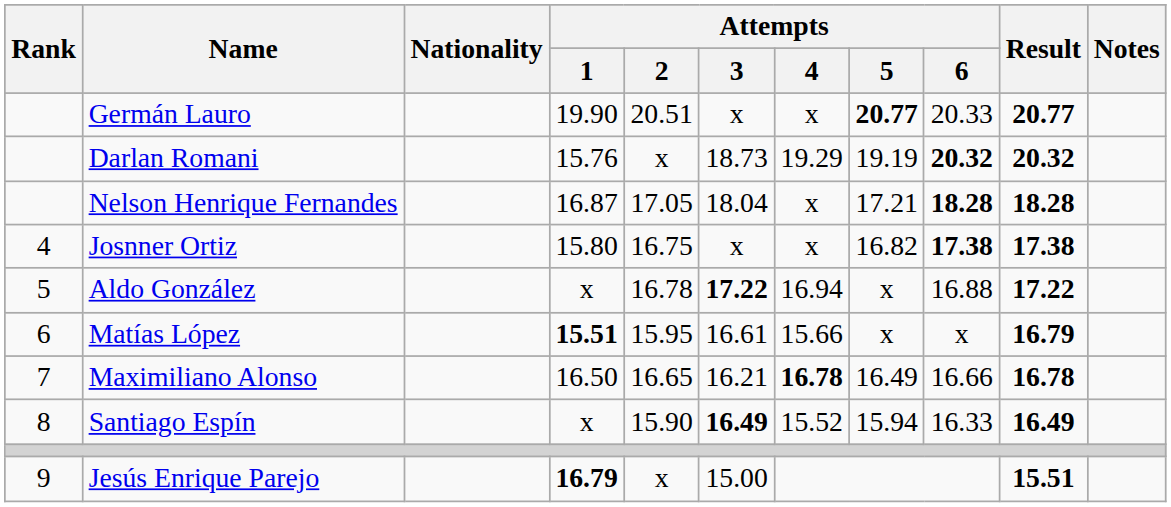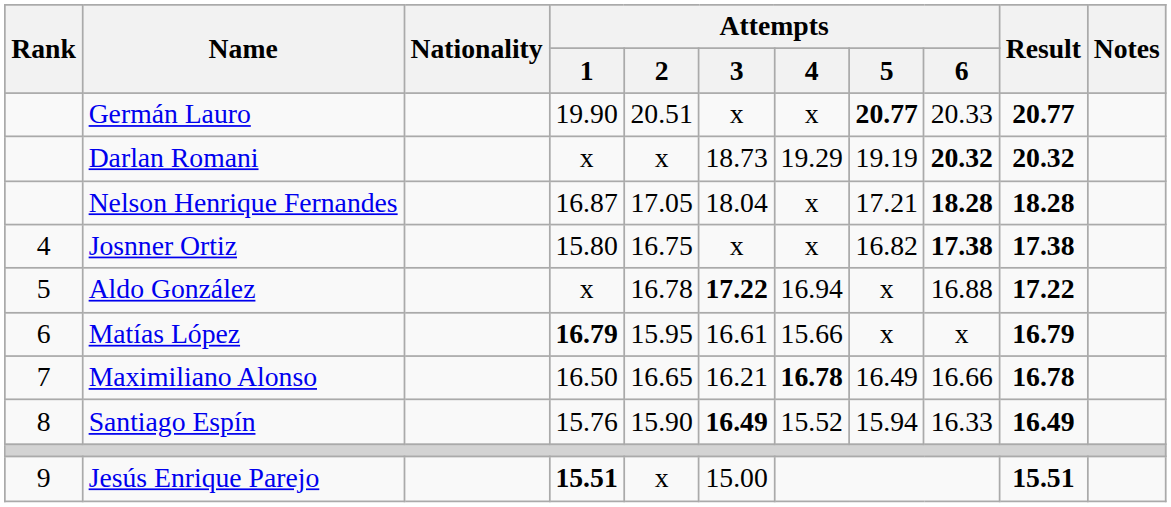Darlan Romani | Attempts / 1: 15.76 -> x
Matías López | Attempts / 1: 15.51 -> 16.79
Santiago Espín | Attempts / 1: x -> 15.76
Jesús Enrique Parejo | Attempts / 1: 16.79 -> 15.51
